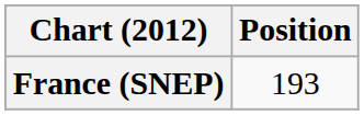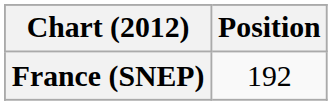France (SNEP) | Position: 193 -> 192
